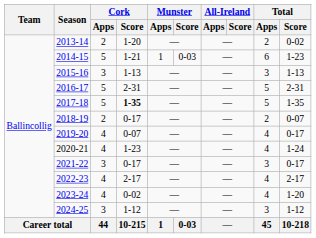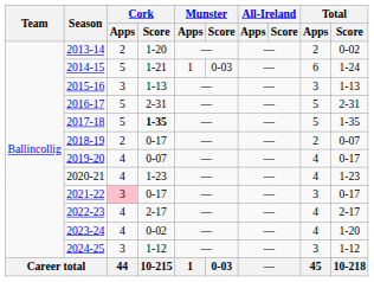2014-15 | Total / Score: 1-23 -> 1-24
2020-21 | Total / Score: 1-24 -> 1-23
2021-22 | Cork / Apps: no background -> pink background
